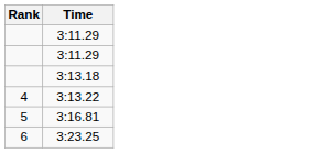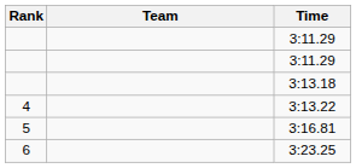+ column: Team
